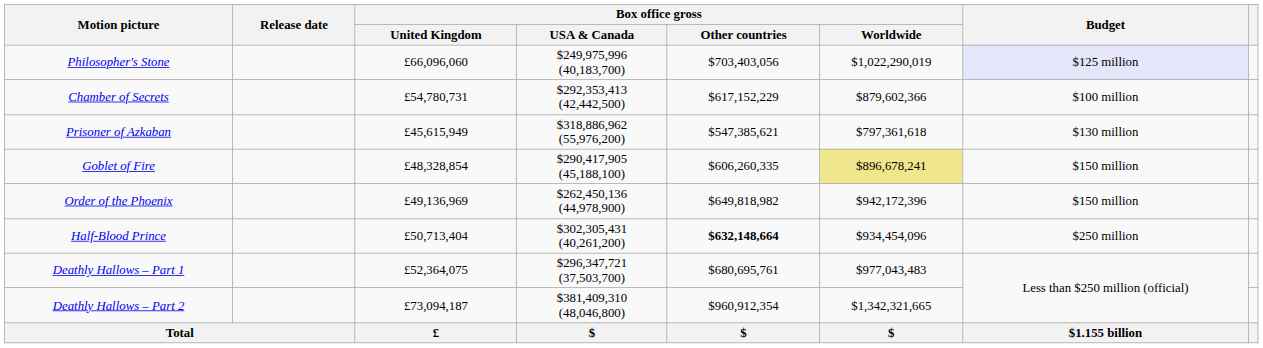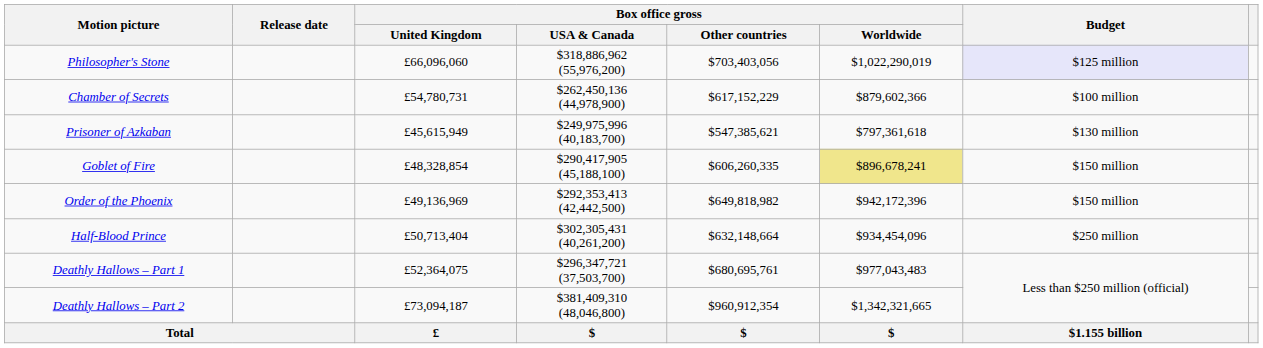Philosopher's Stone | Box office gross / USA & Canada: $249,975,996 (40,183,700) -> $318,886,962 (55,976,200)
Chamber of Secrets | Box office gross / USA & Canada: $292,353,413 (42,442,500) -> $262,450,136 (44,978,900)
Prisoner of Azkaban | Box office gross / USA & Canada: $318,886,962 (55,976,200) -> $249,975,996 (40,183,700)
Order of the Phoenix | Box office gross / USA & Canada: $262,450,136 (44,978,900) -> $292,353,413 (42,442,500)
Half-Blood Prince | Box office gross / Other countries: bold -> normal
